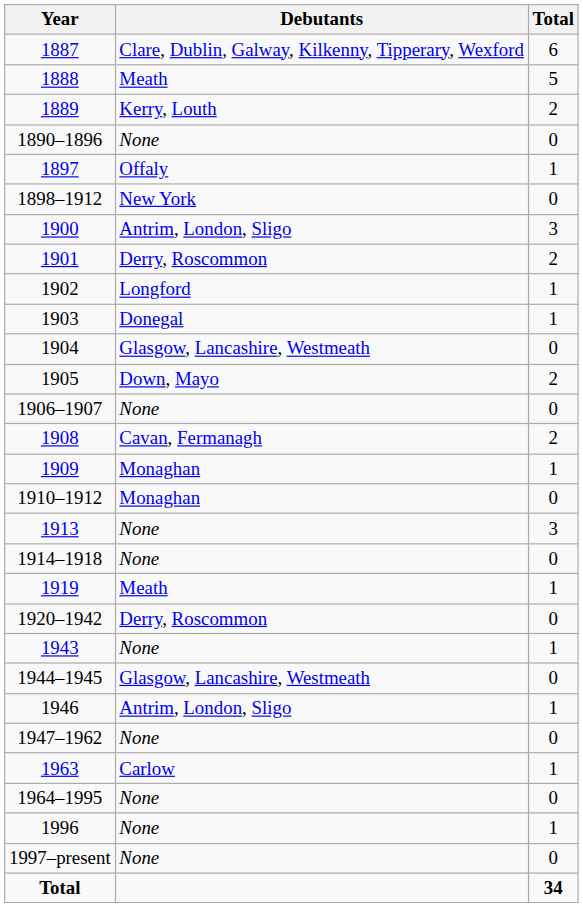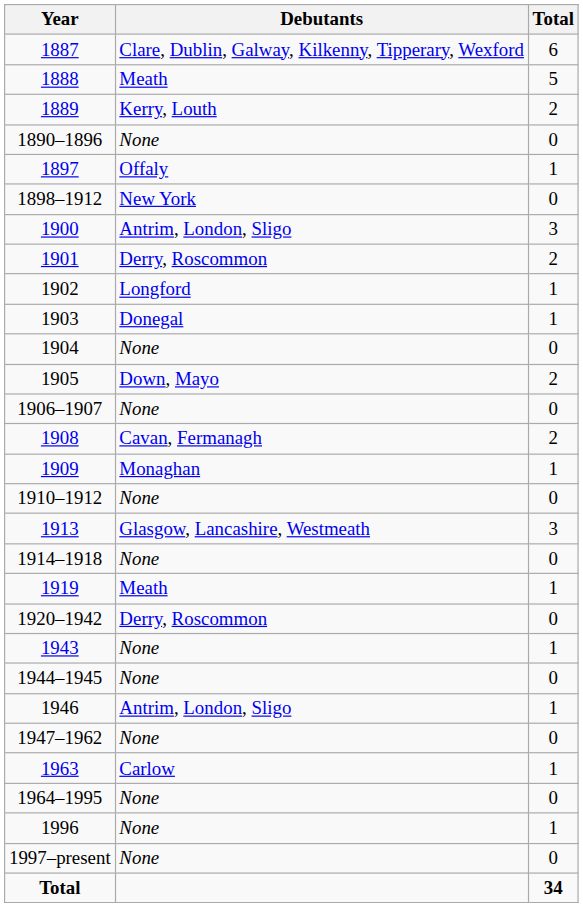1904 | Debutants: Glasgow, Lancashire, Westmeath -> None
1910–1912 | Debutants: Monaghan -> None
1913 | Debutants: None -> Glasgow, Lancashire, Westmeath
1944–1945 | Debutants: Glasgow, Lancashire, Westmeath -> None
